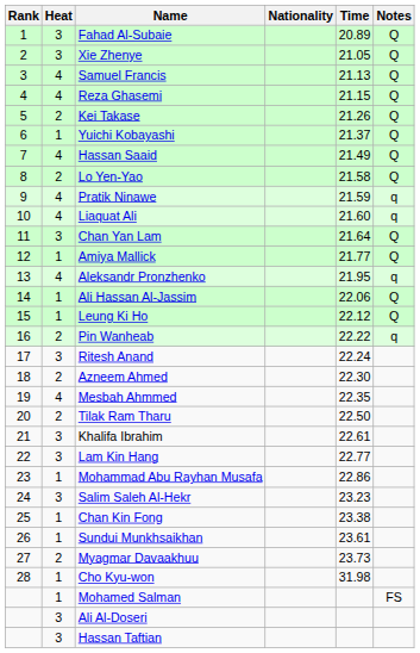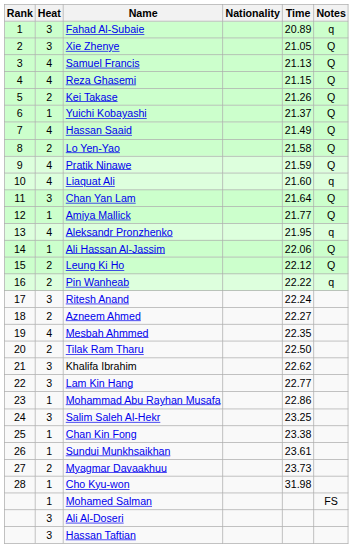Fahad Al-Subaie | Notes: Q -> q
Pratik Ninawe | Notes: q -> Q
Leung Ki Ho | Heat: 1 -> 2
Azneem Ahmed | Time: 22.30 -> 22.27
Khalifa Ibrahim | Time: 22.61 -> 22.62
Salim Saleh Al-Hekr | Time: 23.23 -> 23.25
